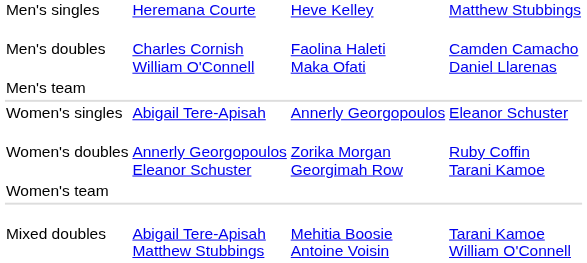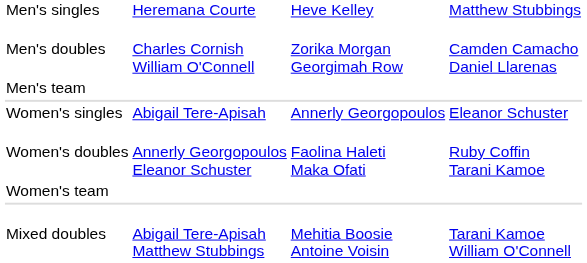Men's doubles | column 3: Faolina Haleti Maka Ofati -> Zorika Morgan Georgimah Row
Women's doubles | column 3: Zorika Morgan Georgimah Row -> Faolina Haleti Maka Ofati
